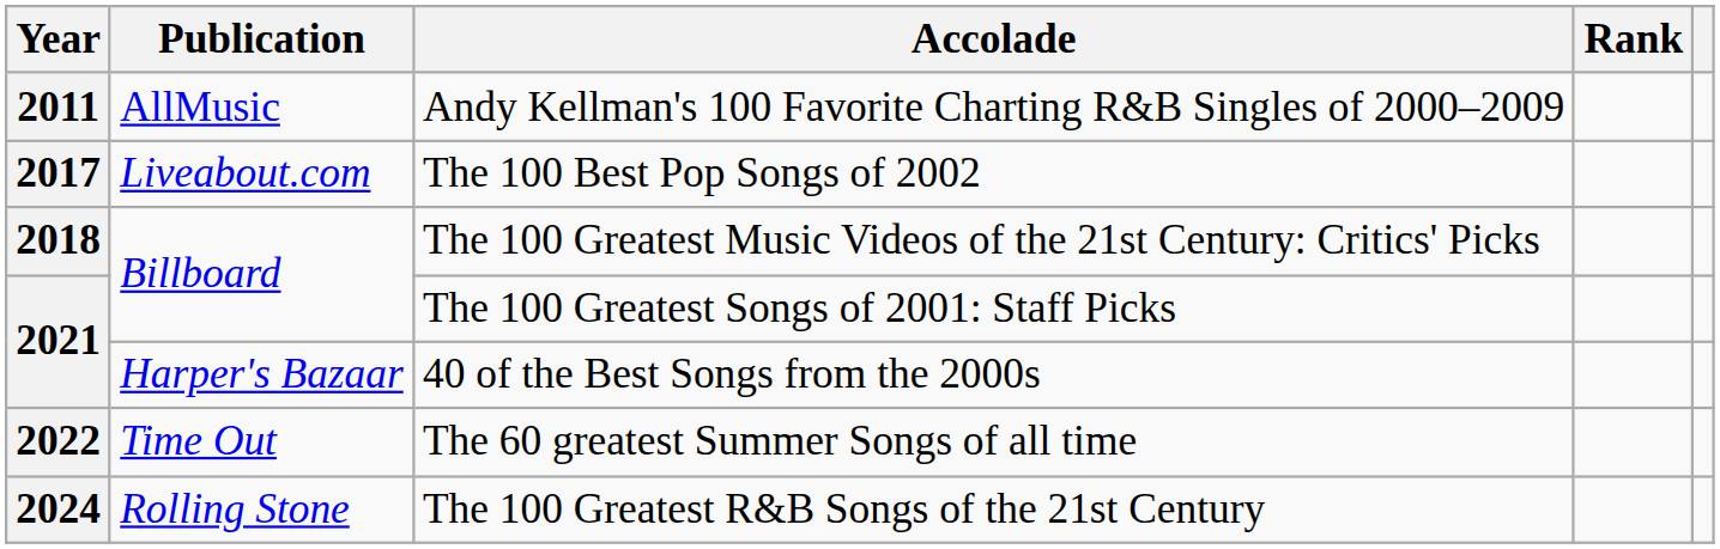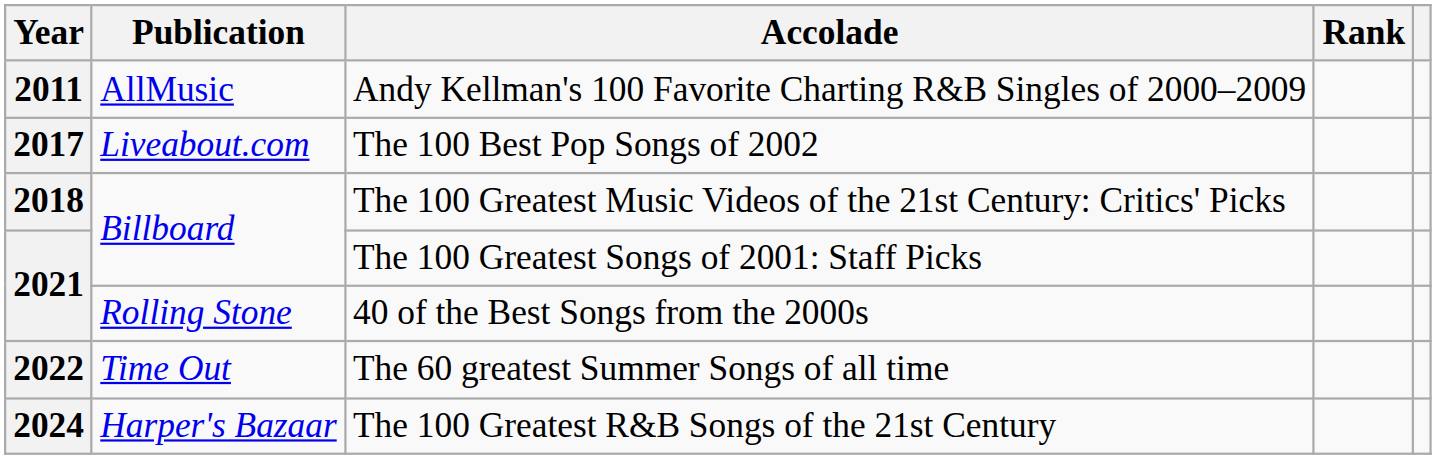40 of the Best Songs from the 2000s | Publication: Harper's Bazaar -> Rolling Stone
The 100 Greatest R&B Songs of the 21st Century | Publication: Rolling Stone -> Harper's Bazaar
